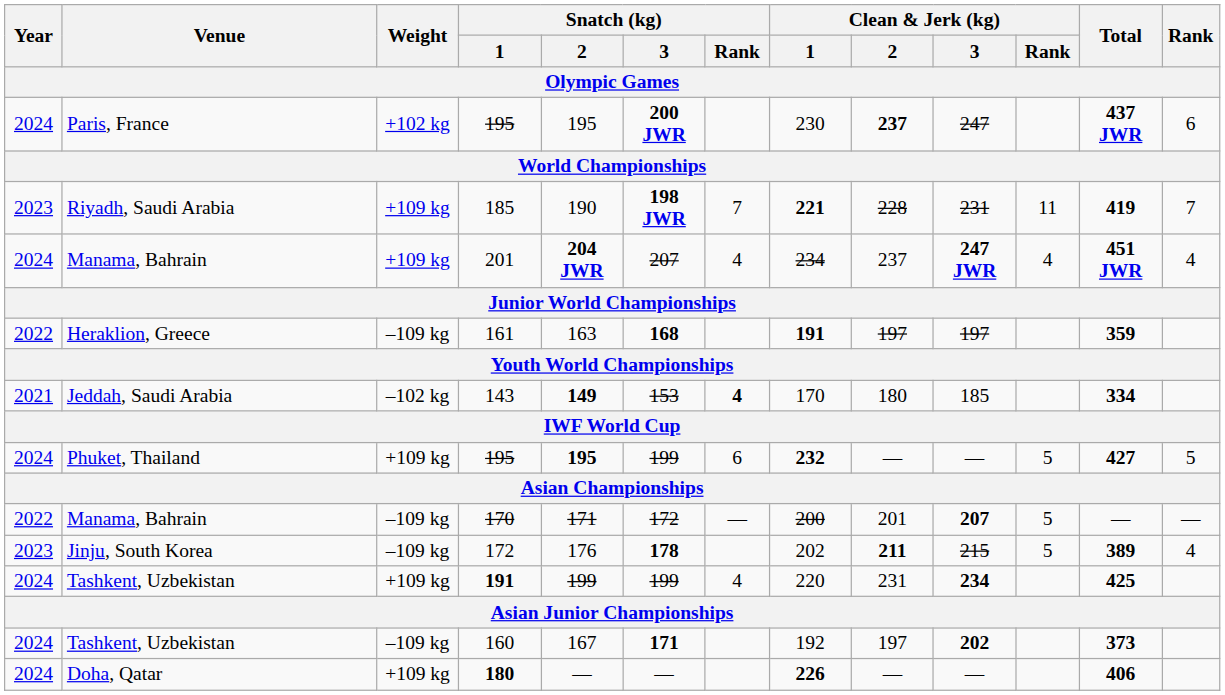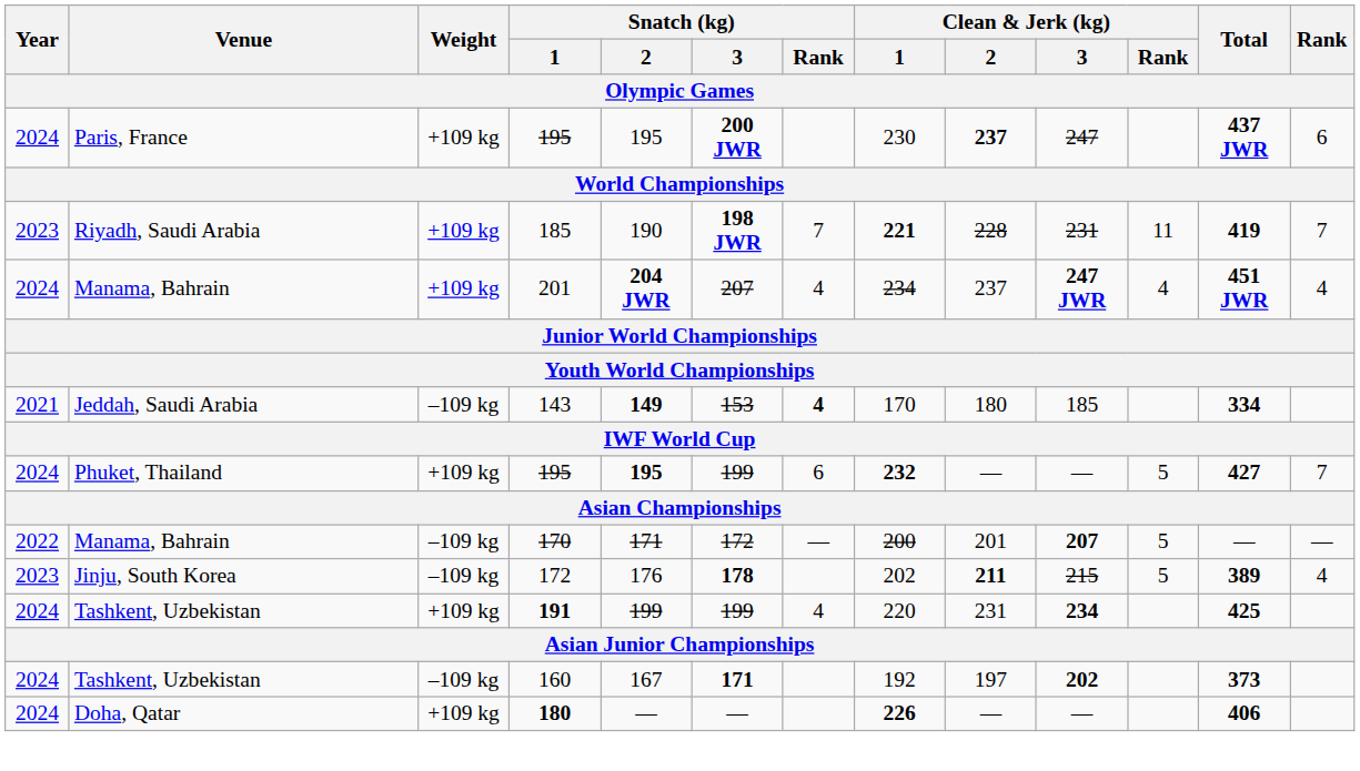Paris, France / 195 | Weight: +102 kg -> +109 kg
- row: 2022 | Heraklion, Greece | –109 kg | 161 | 163 | 168 | 191 | 197 | 197 | 359
143 | Weight: –102 kg -> –109 kg
Phuket, Thailand / 195 | Rank: 5 -> 7
